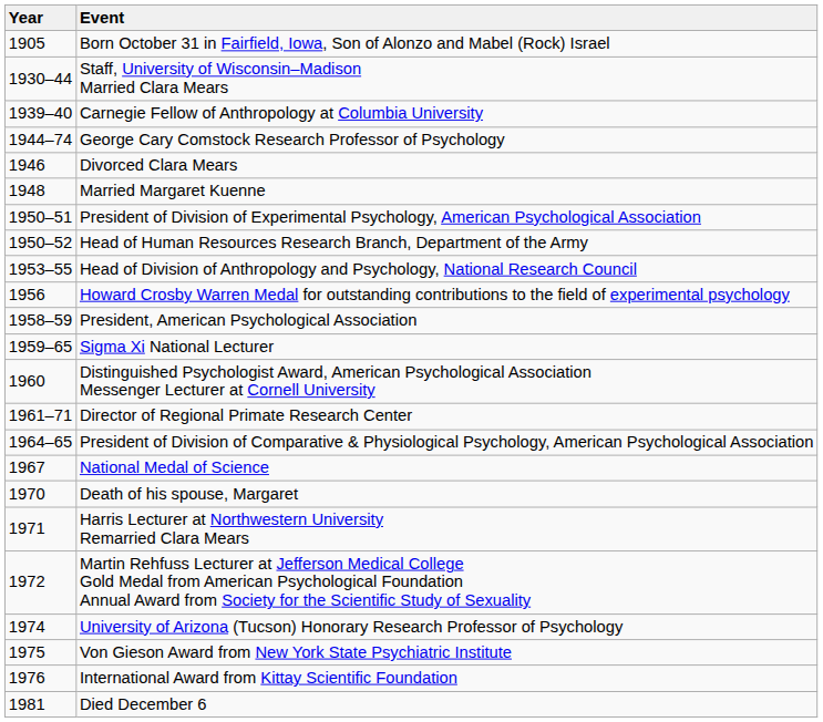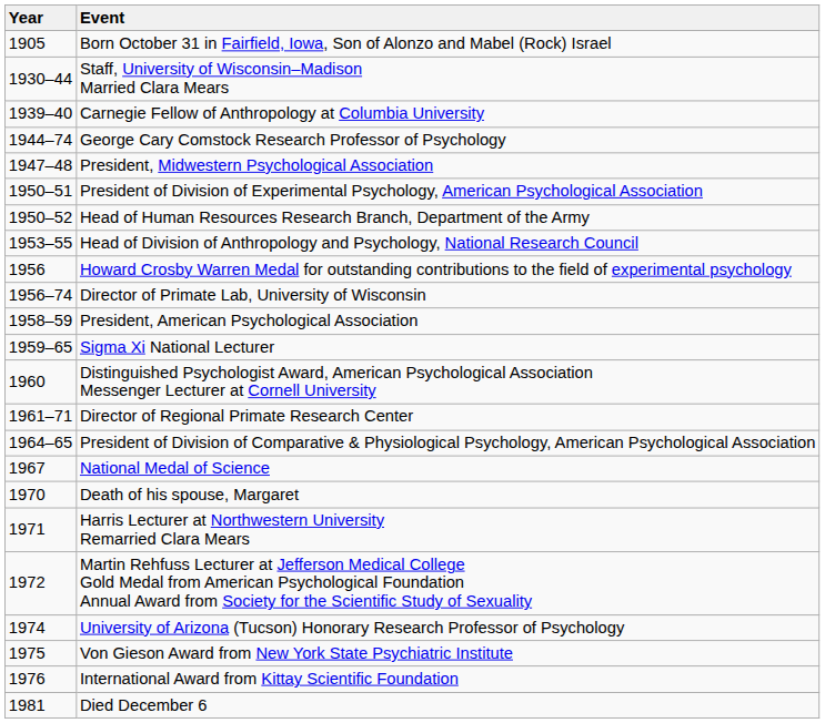- row: 1946 | Divorced Clara Mears
- row: 1948 | Married Margaret Kuenne
+ row: 1947–48 | President, Midwestern Psychological Association
+ row: 1956–74 | Director of Primate Lab, University of Wisconsin
